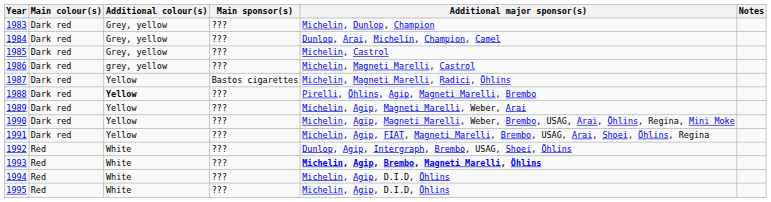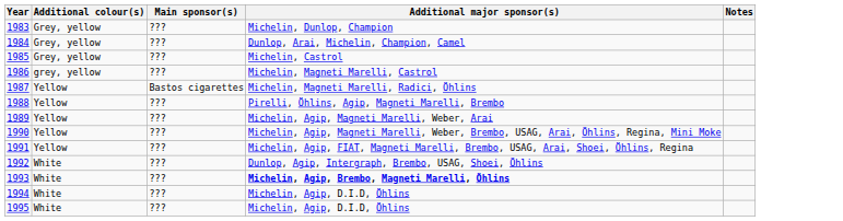- column: Main colour(s) | Dark red | Dark red | Dark red | Dark red | Dark red | Dark red | Dark red | Dark red | Dark red | Red | Red | Red | Red
1988 | Additional colour(s): bold -> normal
